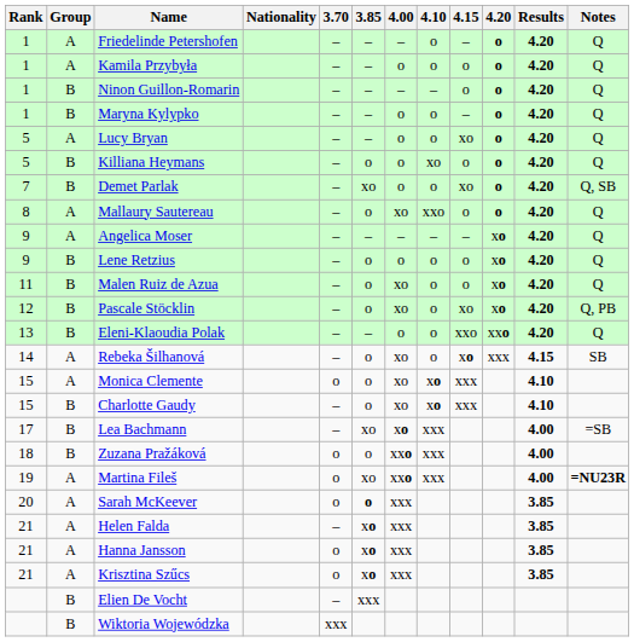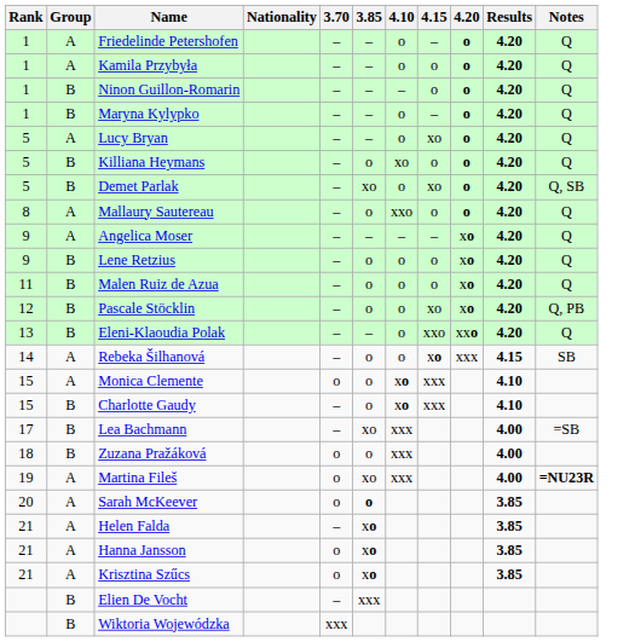- column: 4.00 | – | o | – | o | o | o | o | xo | – | o | xo | xo | o | xo | xo | xo | xo | xxo | xxo | xxx | xxx | xxx | xxx
Demet Parlak | Rank: 7 -> 5
